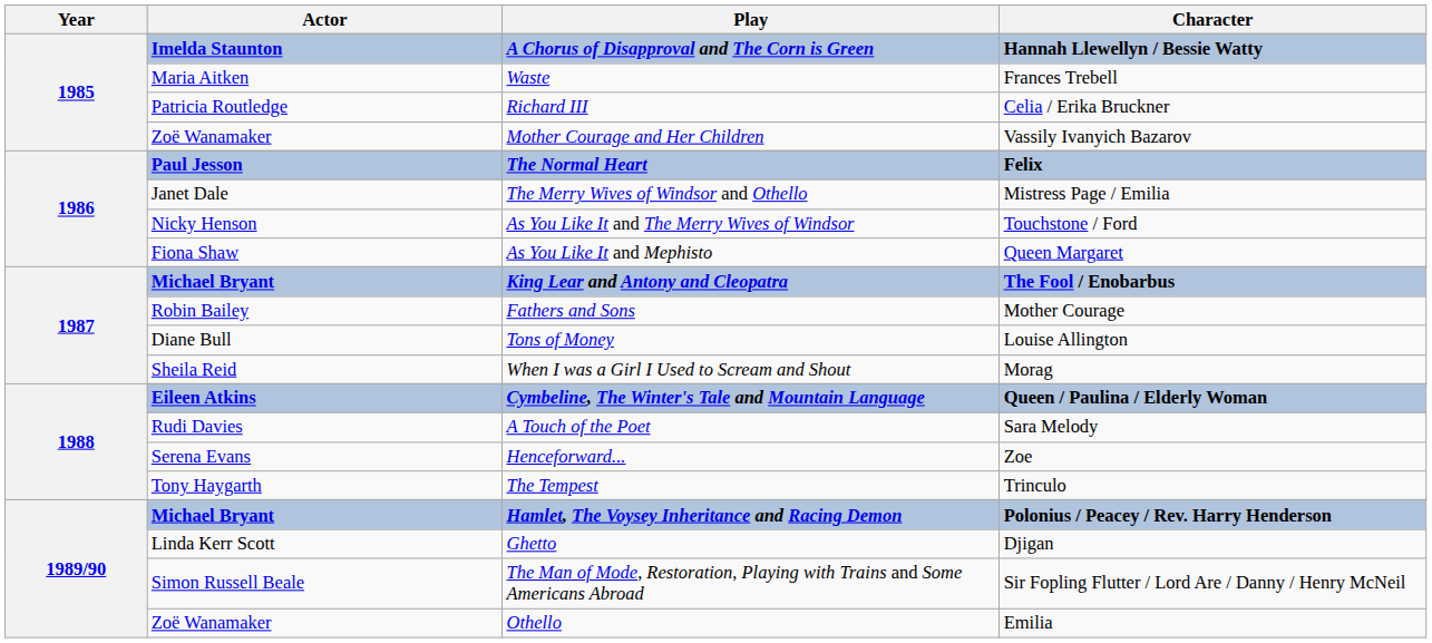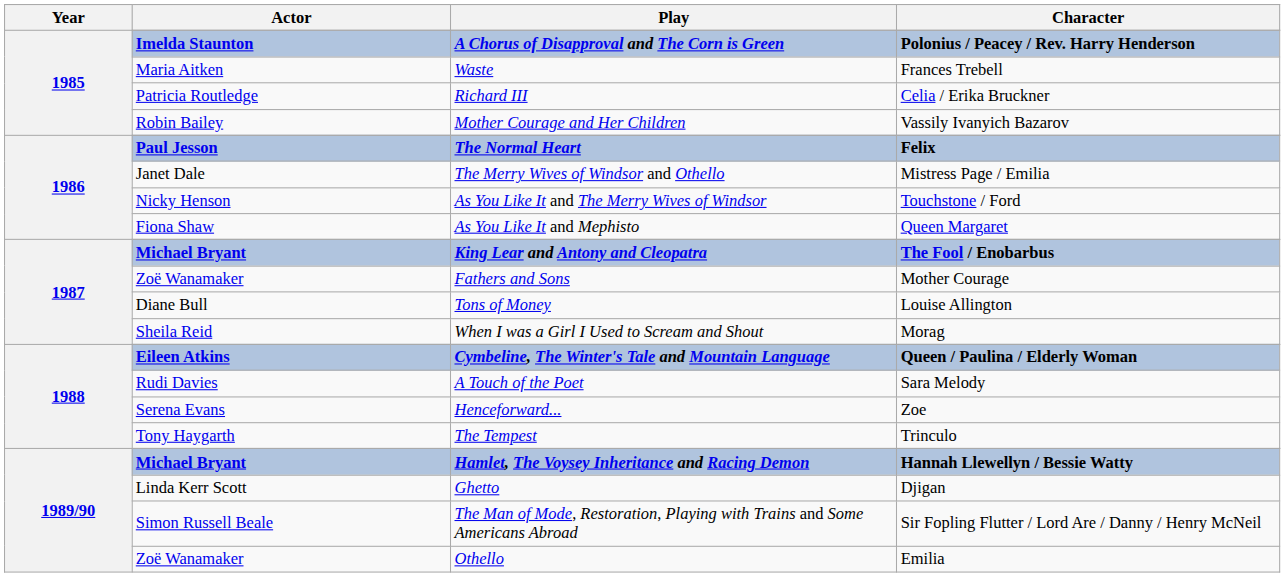A Chorus of Disapproval and The Corn is Green | Character: Hannah Llewellyn / Bessie Watty -> Polonius / Peacey / Rev. Harry Henderson
Mother Courage and Her Children | Actor: Zoë Wanamaker -> Robin Bailey
Fathers and Sons | Actor: Robin Bailey -> Zoë Wanamaker
Hamlet, The Voysey Inheritance and Racing Demon | Character: Polonius / Peacey / Rev. Harry Henderson -> Hannah Llewellyn / Bessie Watty
